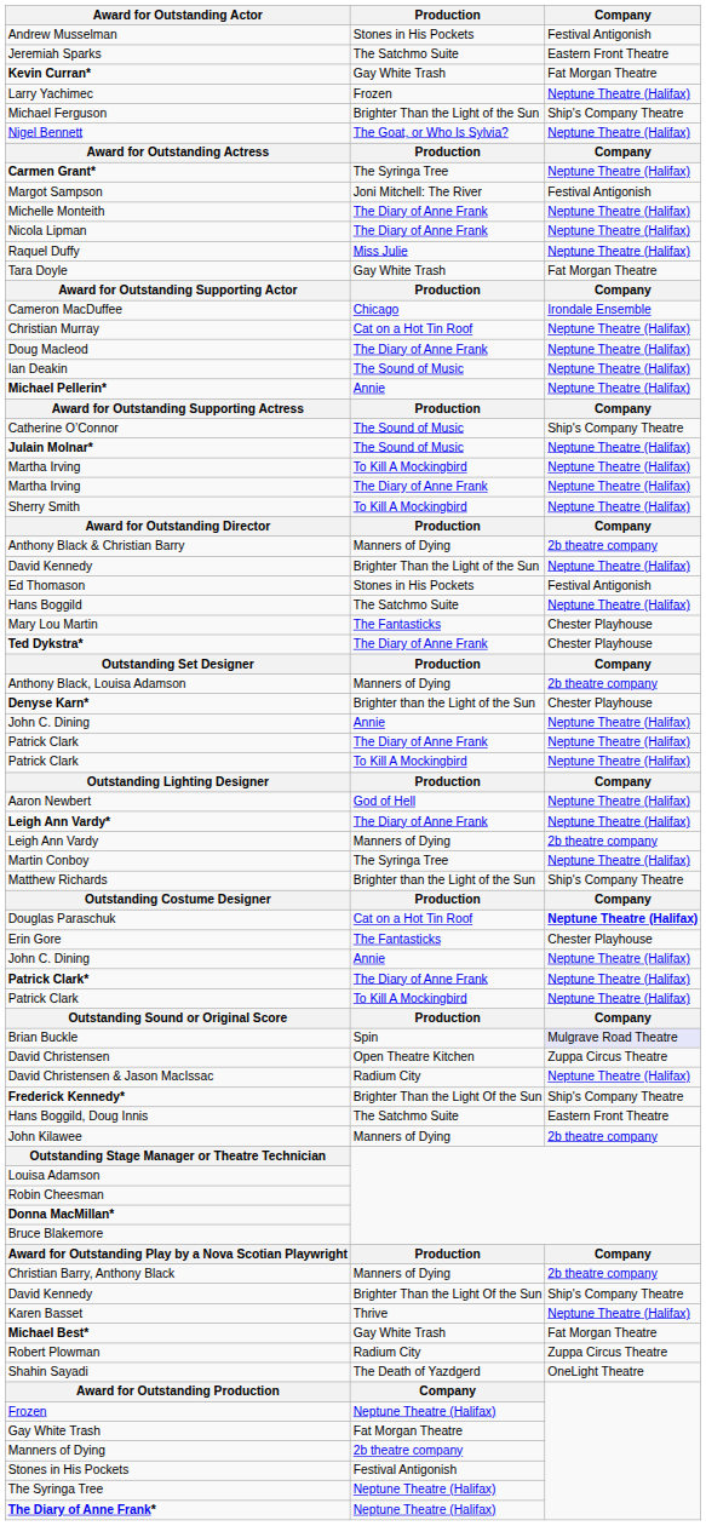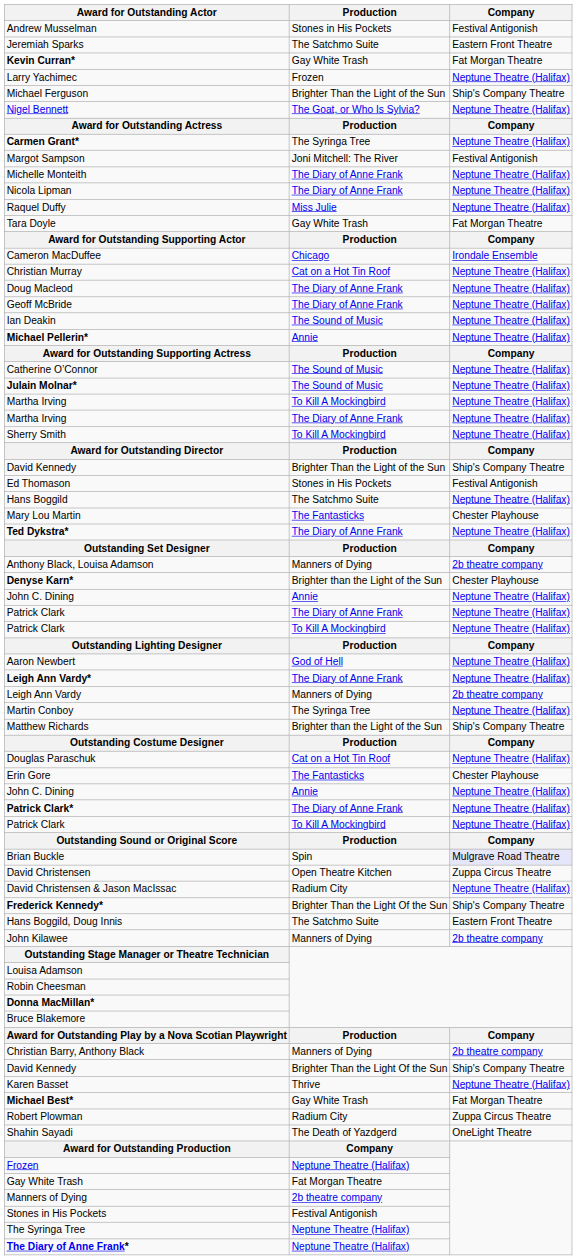+ row: Geoff McBride | The Diary of Anne Frank | Neptune Theatre (Halifax)
Catherine O’Connor | Company: Ship's Company Theatre -> Neptune Theatre (Halifax)
- row: Anthony Black & Christian Barry | Manners of Dying | 2b theatre company
David Kennedy / Brighter Than the Light of the Sun | Company: Neptune Theatre (Halifax) -> Ship's Company Theatre
Ted Dykstra* | Company: Chester Playhouse -> Neptune Theatre (Halifax)
Douglas Paraschuk | Company: bold -> normal
